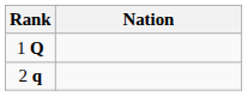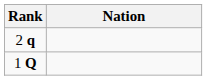rows swapped: 1 Q <-> 2 q
